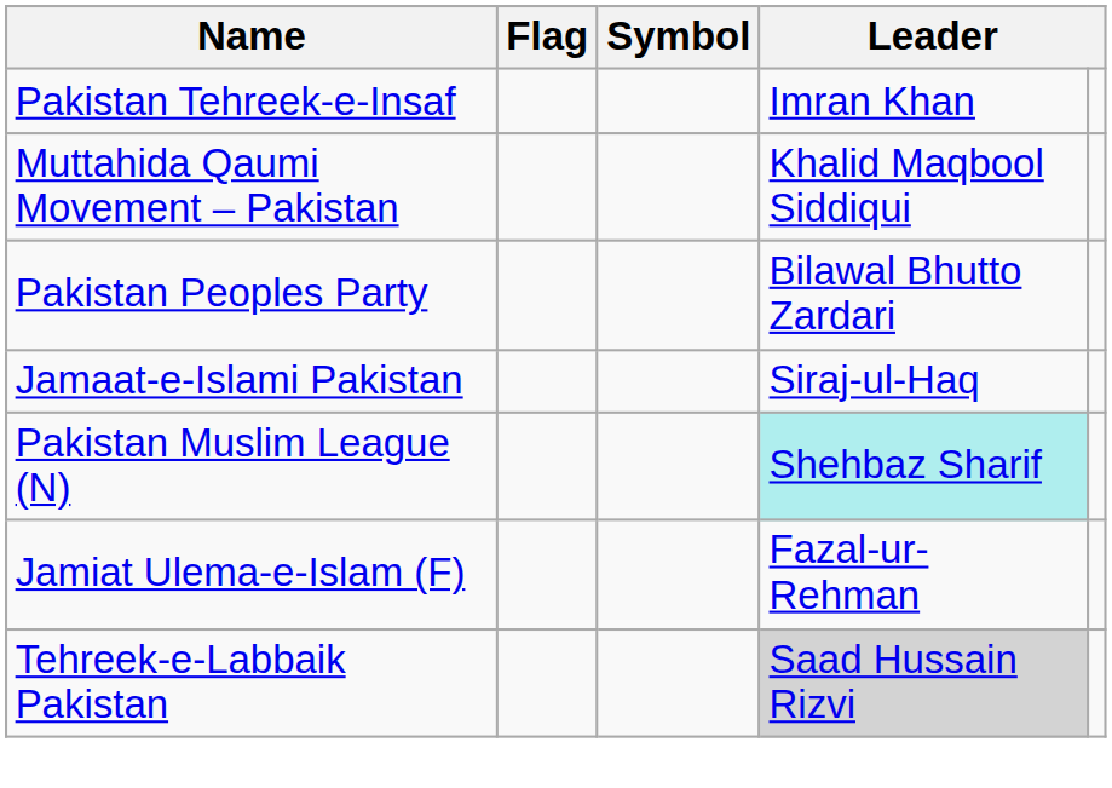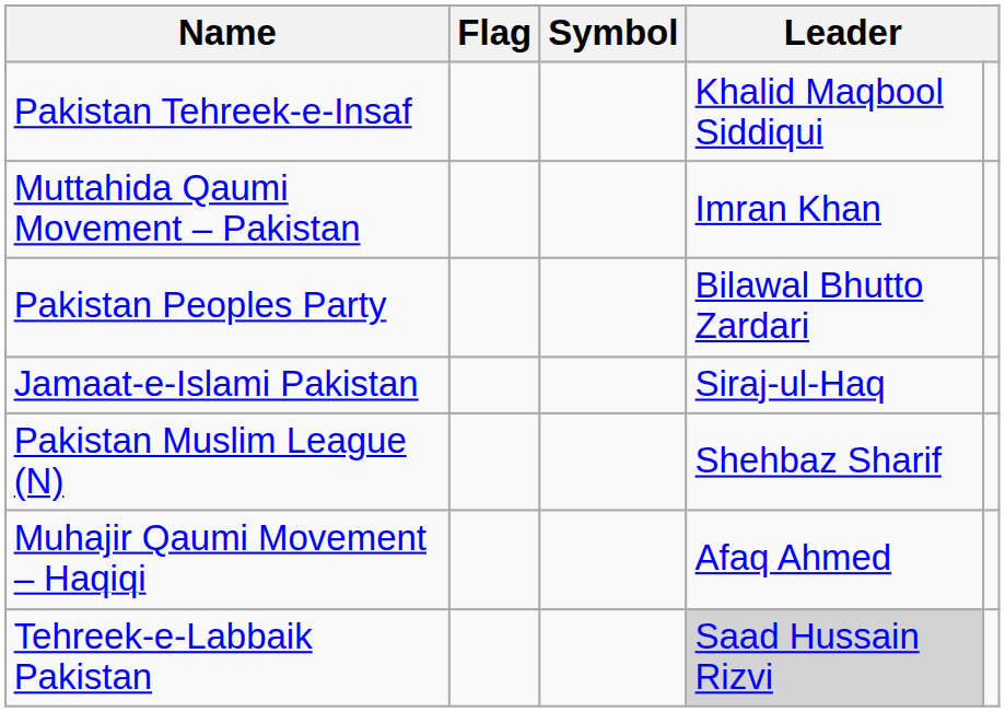Pakistan Tehreek-e-Insaf | column 4: Imran Khan -> Khalid Maqbool Siddiqui
Muttahida Qaumi Movement – Pakistan | column 4: Khalid Maqbool Siddiqui -> Imran Khan
Pakistan Muslim League (N) | column 4: paleturquoise background -> no background
- row: Jamiat Ulema-e-Islam (F) | Fazal-ur-Rehman
+ row: Muhajir Qaumi Movement – Haqiqi | Afaq Ahmed
